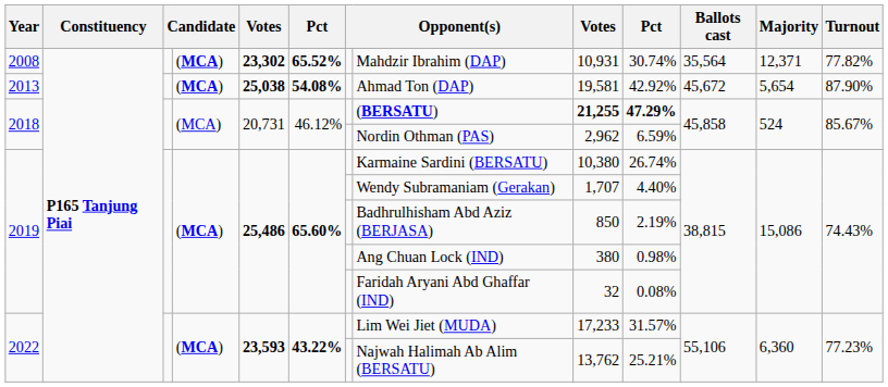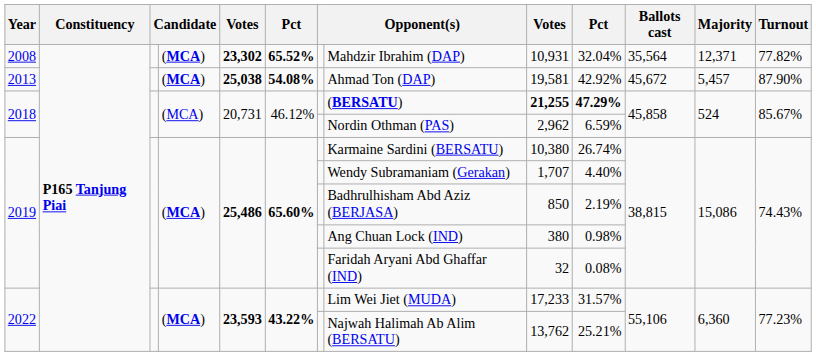2008 | column 10: 30.74% -> 32.04%
2013 | Majority: 5,654 -> 5,457
